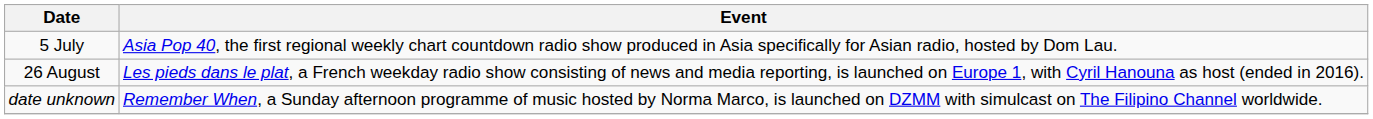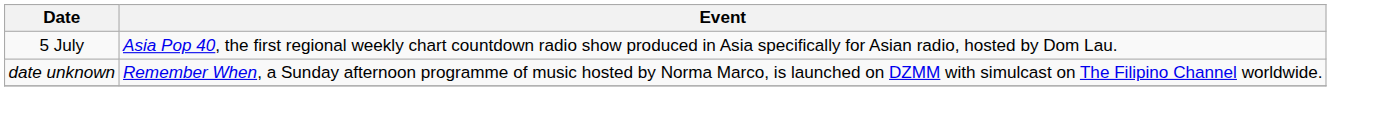- row: 26 August | Les pieds dans le plat, a French weekday radio show consisting of news and media reporting, is launched on Europe 1, with Cyril Hanouna as host (ended in 2016).
